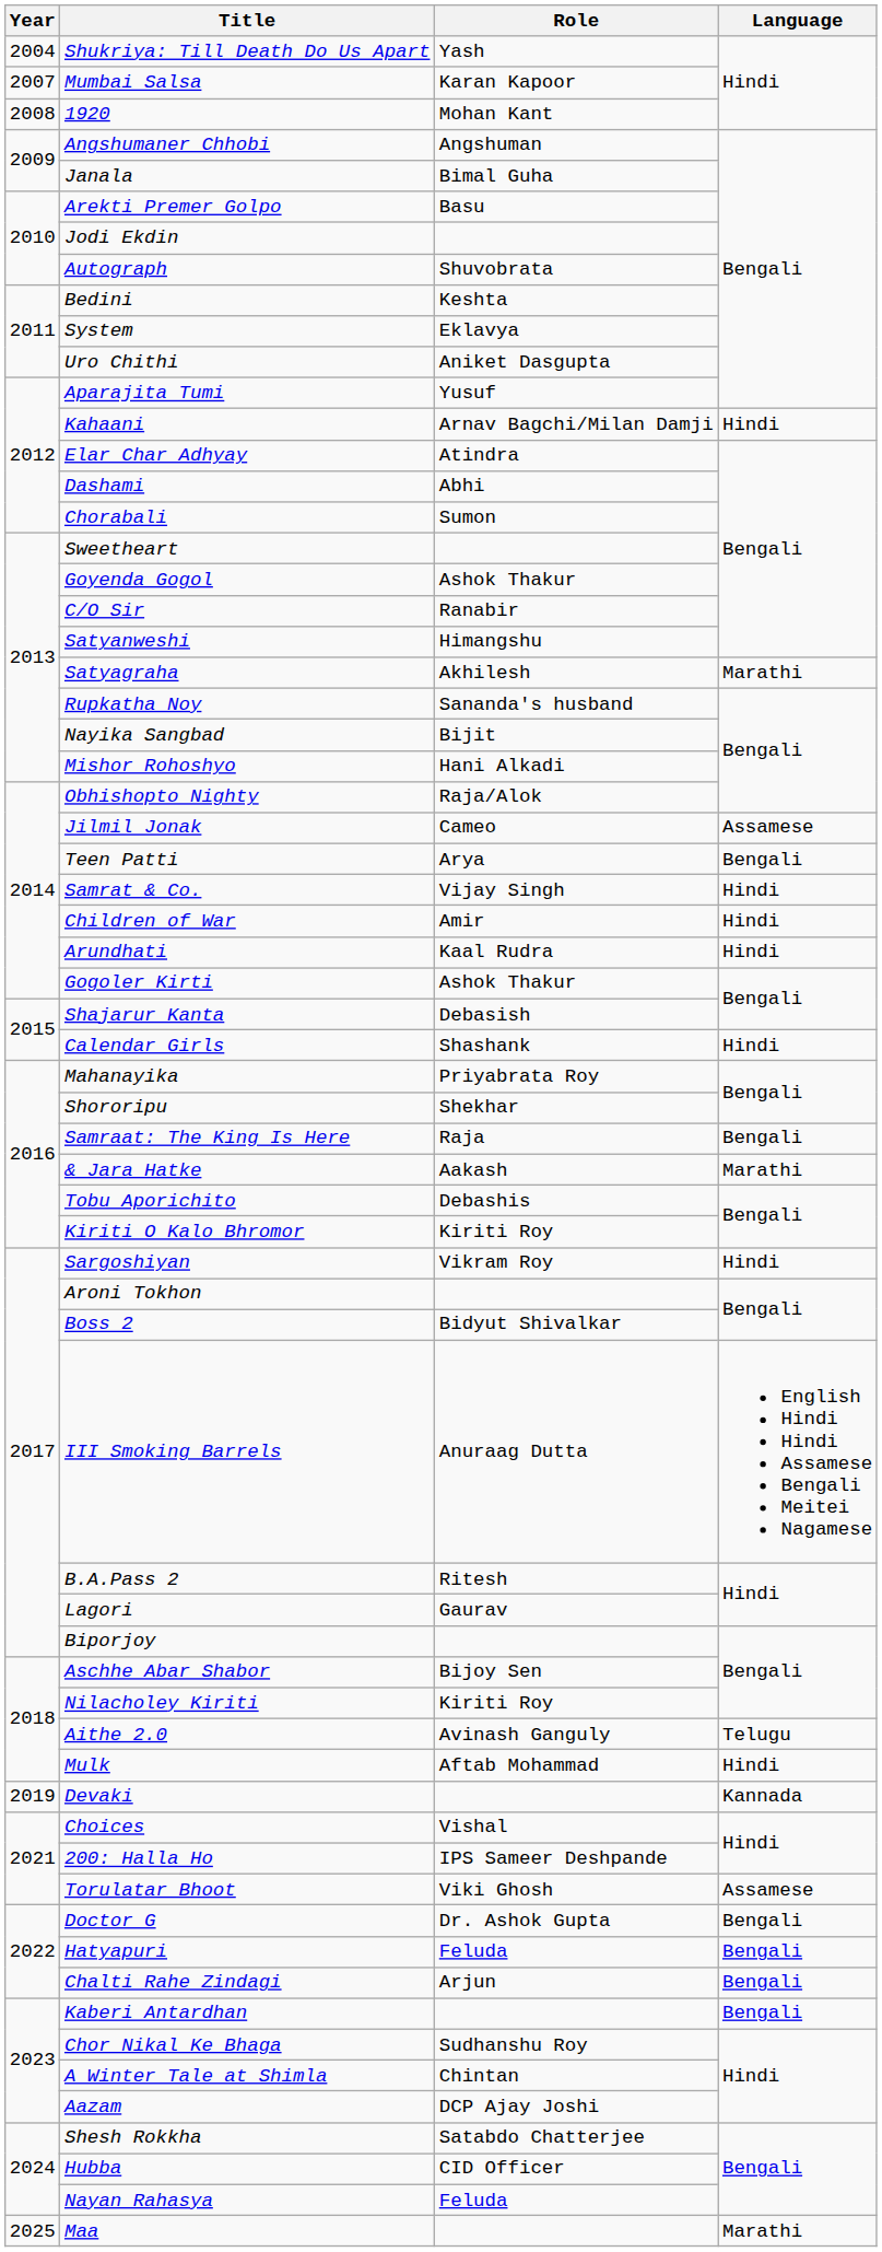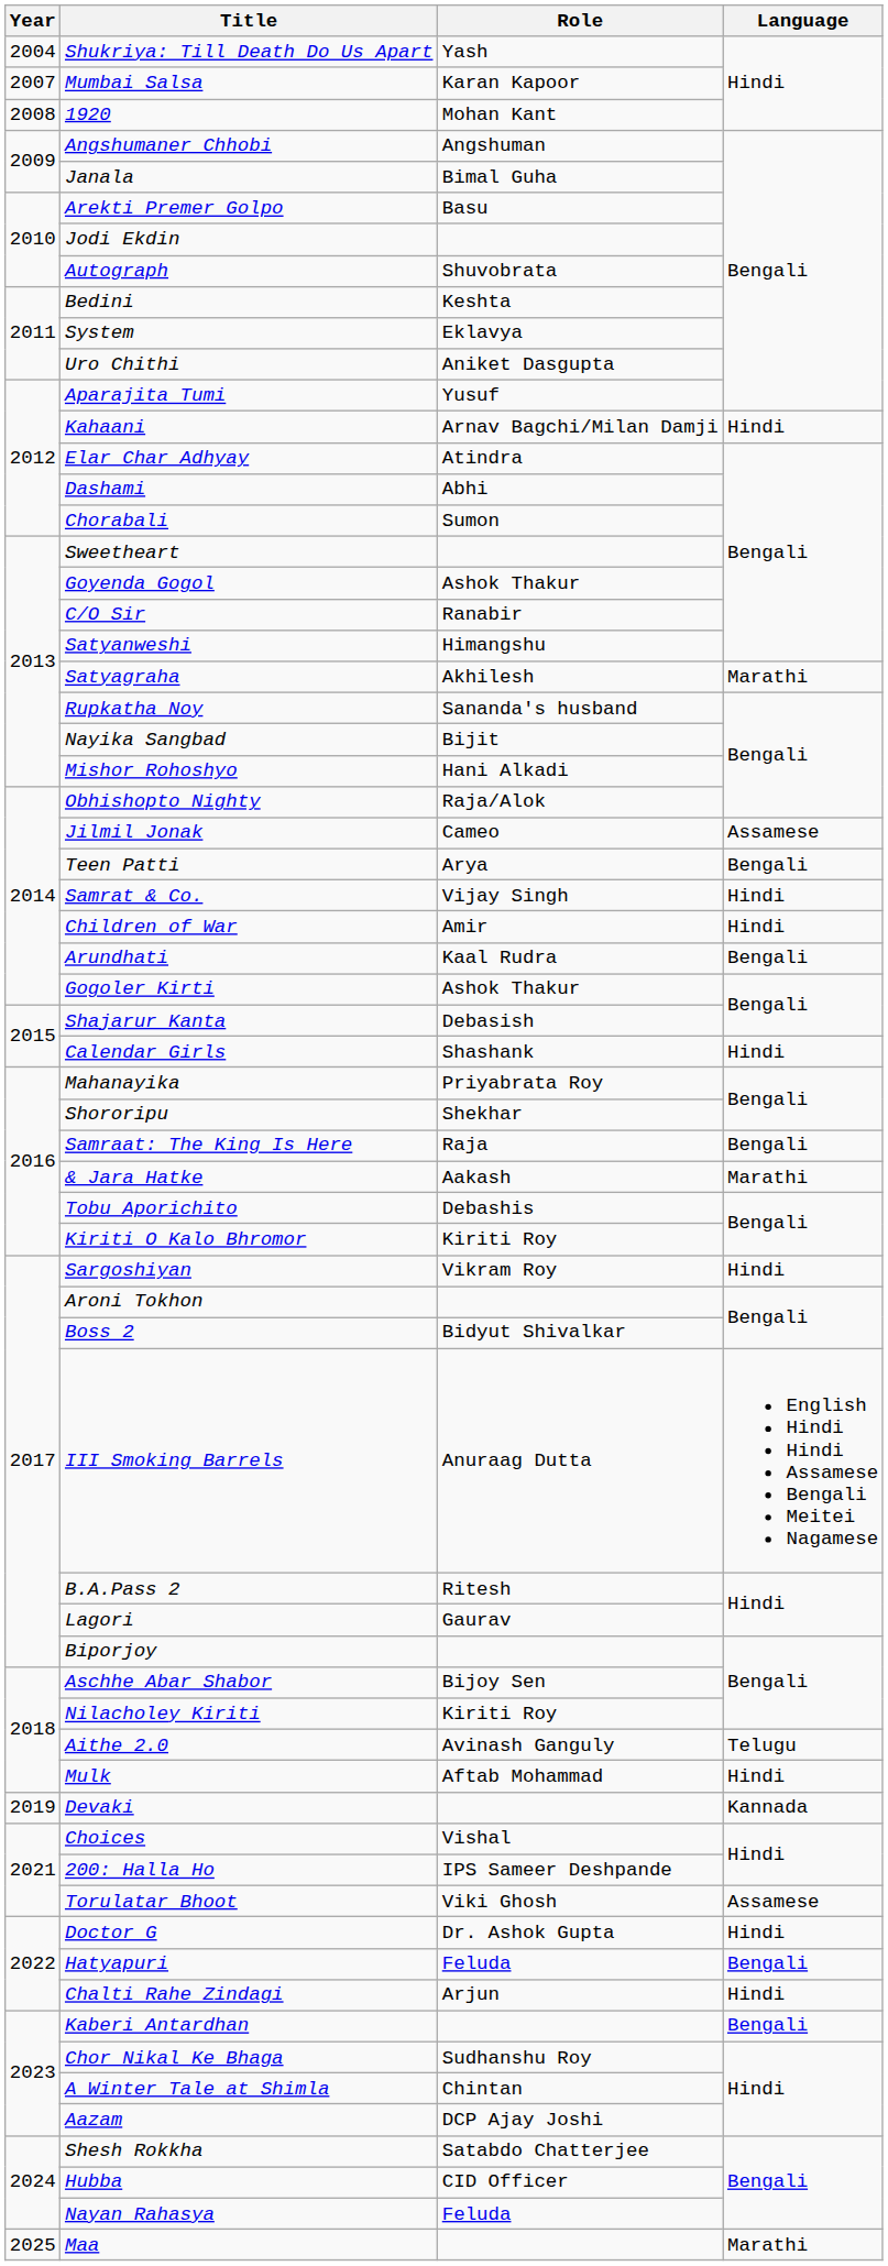Arundhati | Language: Hindi -> Bengali
Doctor G | Language: Bengali -> Hindi
Chalti Rahe Zindagi | Language: Bengali -> Hindi
